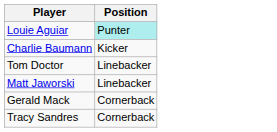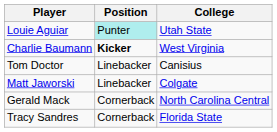+ column: College | Utah State | West Virginia | Canisius | Colgate | North Carolina Central | Florida State
Charlie Baumann | Position: normal -> bold
